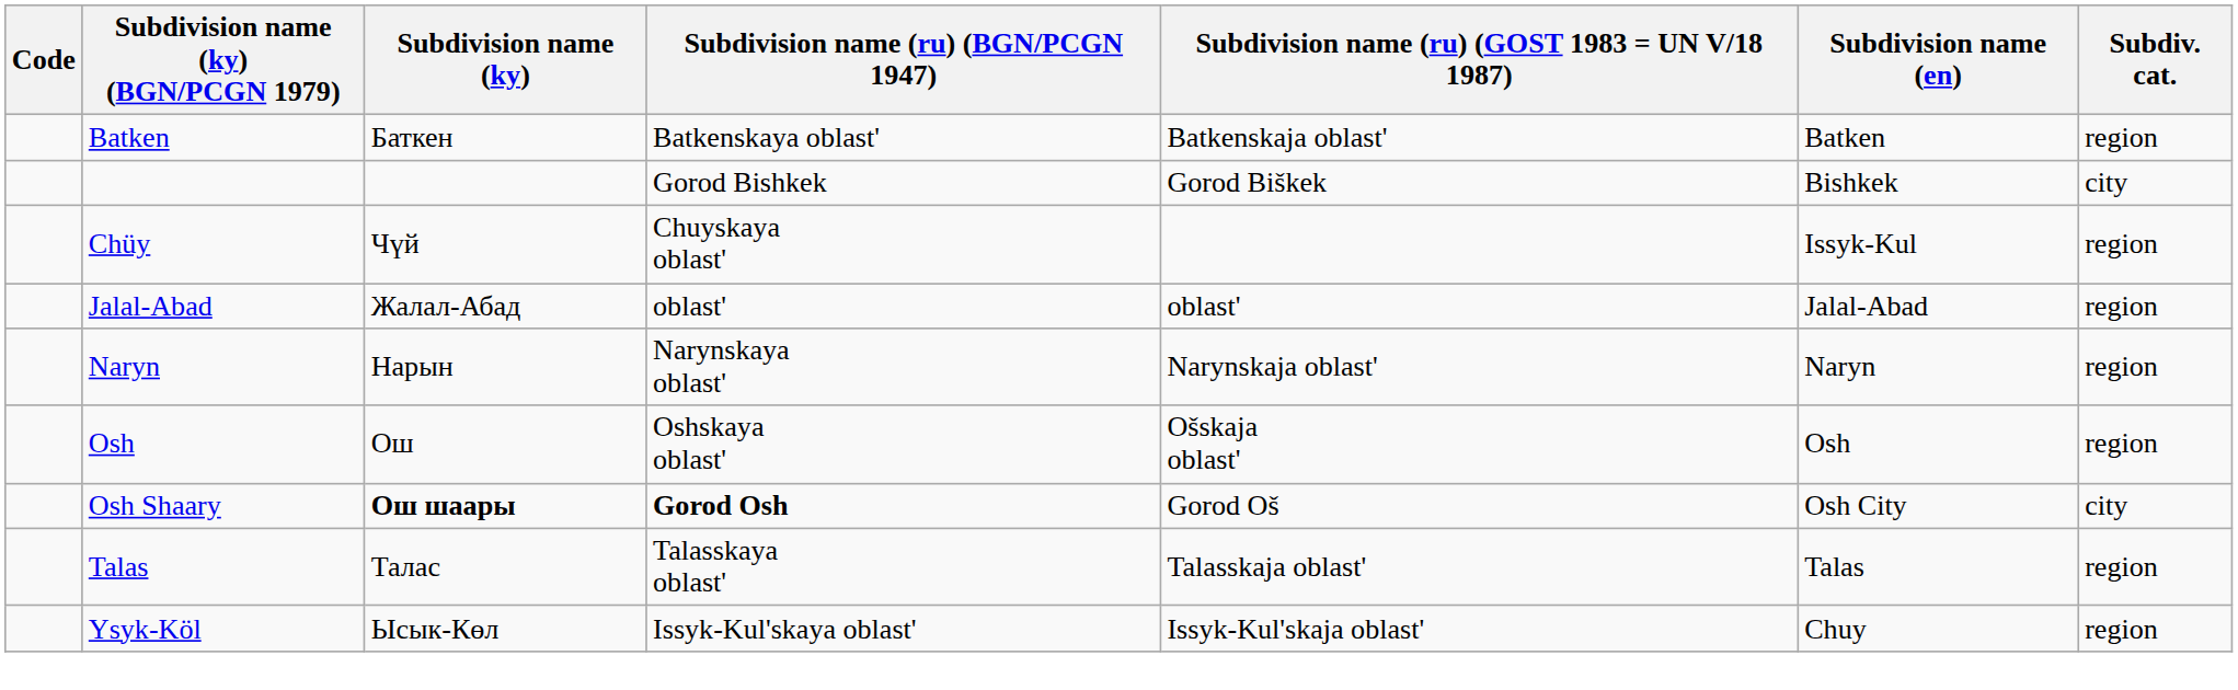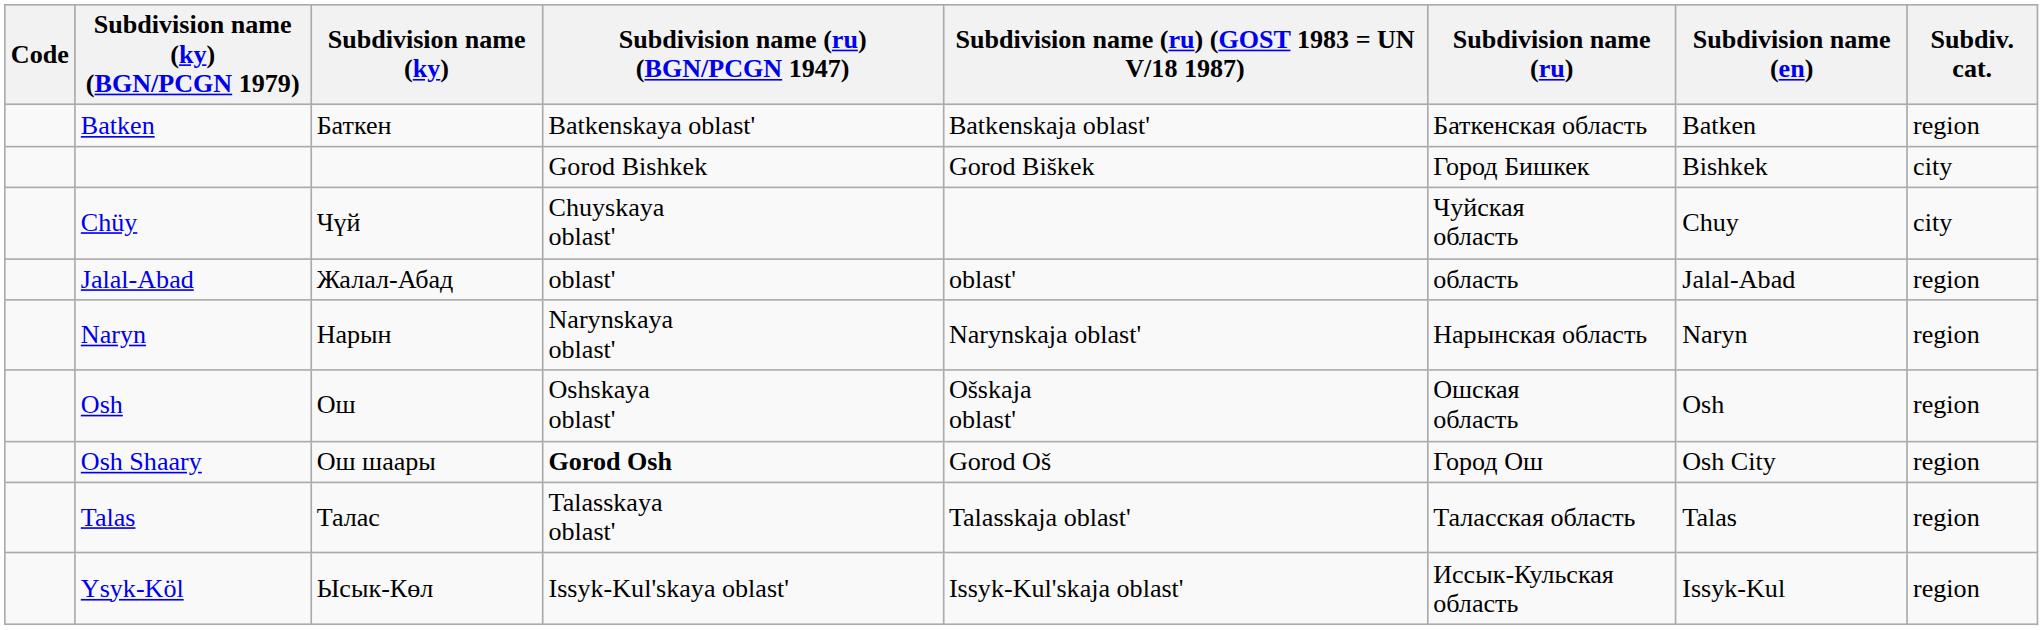+ column: Subdivision name (ru) | Баткенская область | Город Бишкек | Чуйская область | область | Нарынская область | Ошская область | Город Ош | Таласская область | Иссык-Кульская область
Chüy | Subdivision name (en): Issyk-Kul -> Chuy
Chüy | Subdiv. cat.: region -> city
Osh Shaary | Subdivision name (ky): bold -> normal
Osh Shaary | Subdiv. cat.: city -> region
Ysyk-Köl | Subdivision name (en): Chuy -> Issyk-Kul
